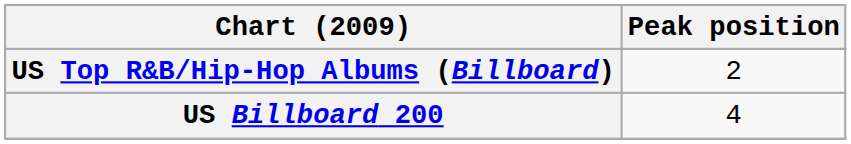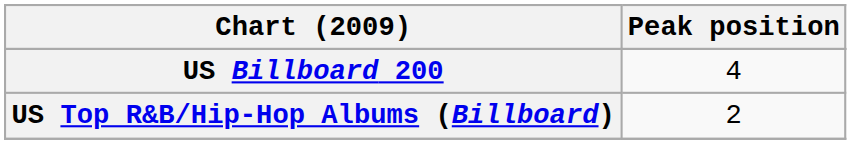rows swapped: US Billboard 200 <-> US Top R&B/Hip-Hop Albums (Billboard)
